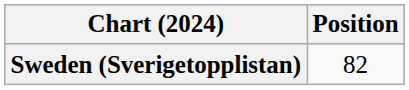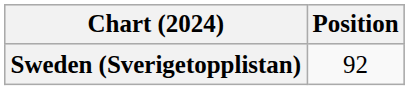Sweden (Sverigetopplistan) | Position: 82 -> 92
